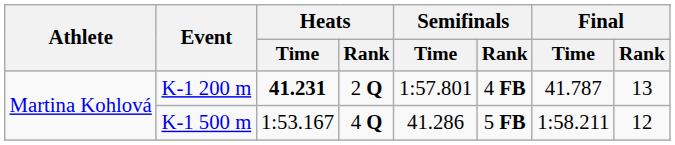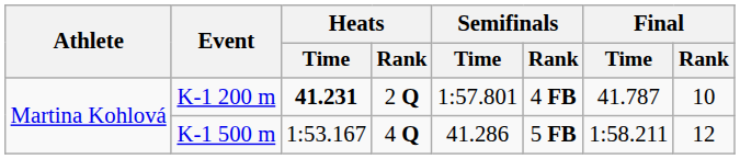K-1 200 m | Final / Rank: 13 -> 10
